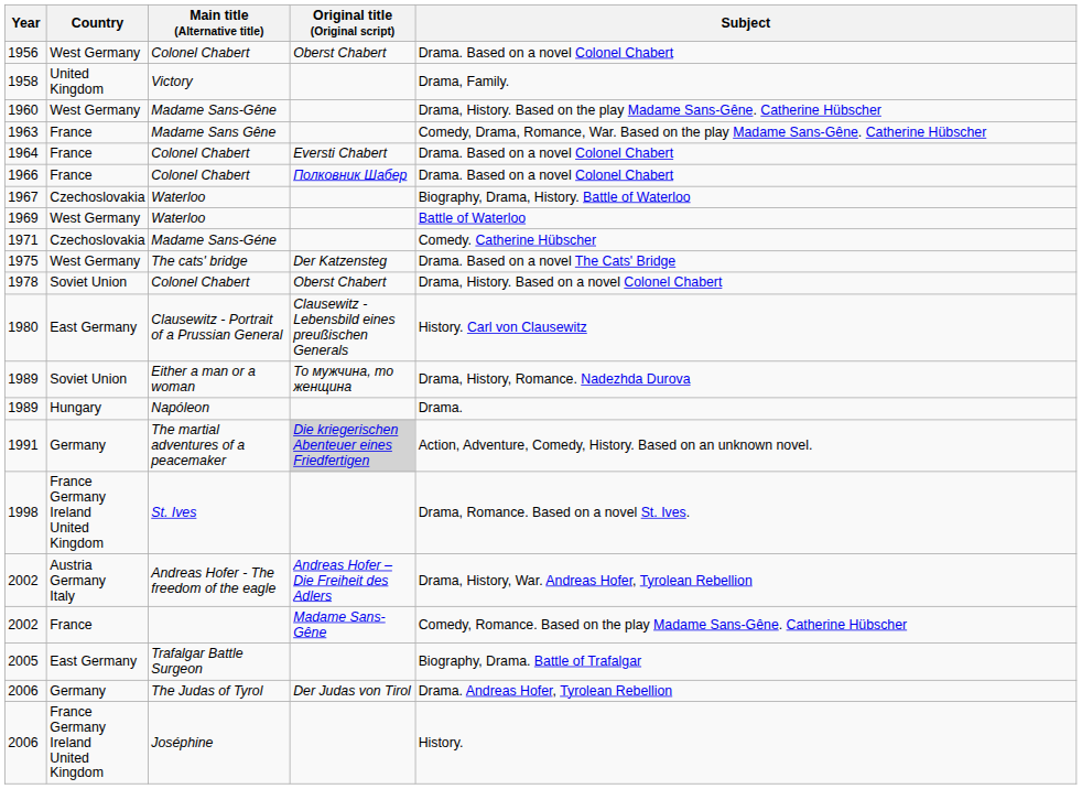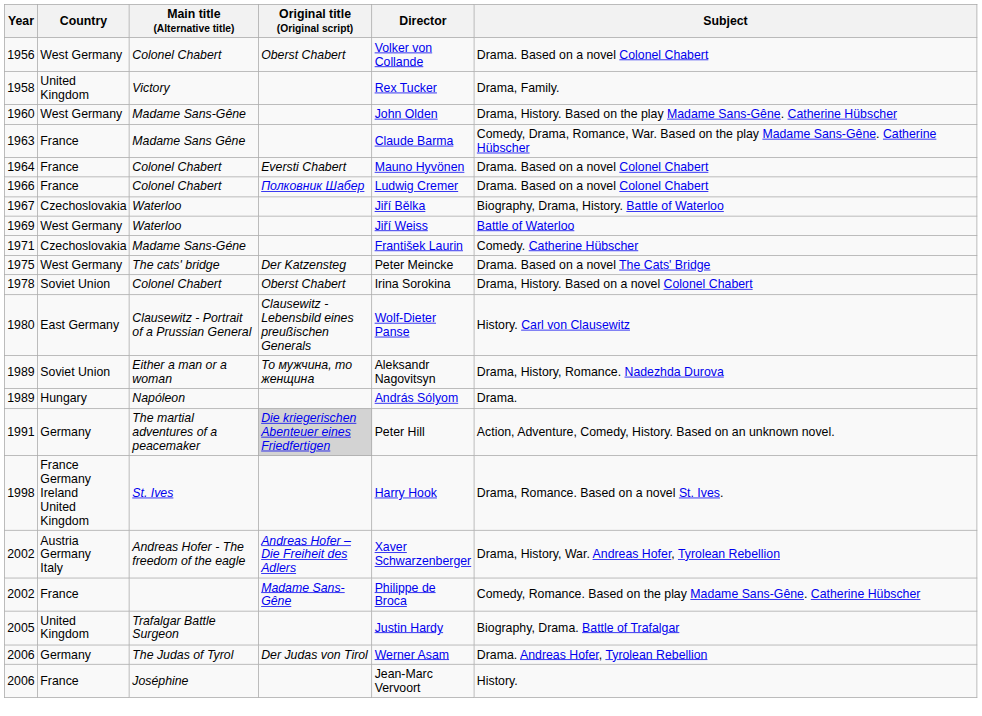+ column: Director | Volker von Collande | Rex Tucker | John Olden | Claude Barma | Mauno Hyvönen | Ludwig Cremer | Jiří Bělka | Jiří Weiss | František Laurin | Peter Meincke | Irina Sorokina | Wolf-Dieter Panse | Aleksandr Nagovitsyn | András Sólyom | Peter Hill | Harry Hook | Xaver Schwarzenberger | Philippe de Broca | Justin Hardy | Werner Asam | Jean-Marc Vervoort
2005 | Country: East Germany -> United Kingdom
2006 / Joséphine | Country: France Germany Ireland United Kingdom -> France
